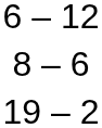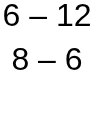- row: 19 – 2
